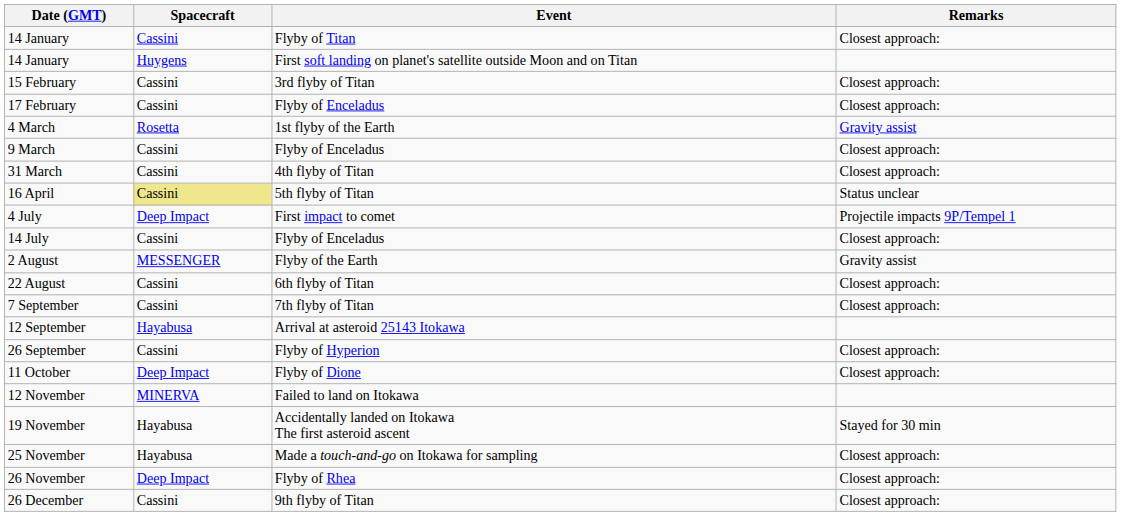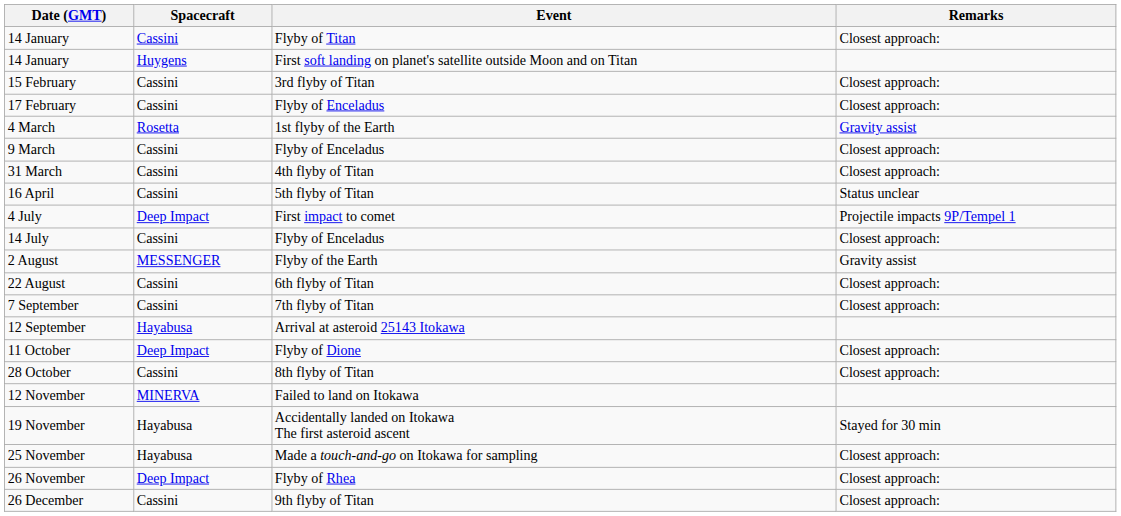16 April | Spacecraft: khaki background -> no background
- row: 26 September | Cassini | Flyby of Hyperion | Closest approach:
+ row: 28 October | Cassini | 8th flyby of Titan | Closest approach:
